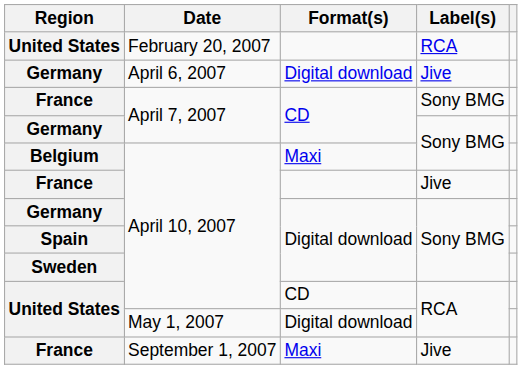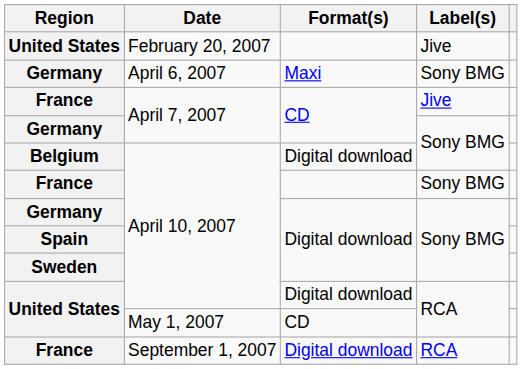United States / February 20, 2007 | Label(s): RCA -> Jive
Germany / April 6, 2007 | Format(s): Digital download -> Maxi
Germany / April 6, 2007 | Label(s): Jive -> Sony BMG
France / April 7, 2007 | Label(s): Sony BMG -> Jive
Belgium | Format(s): Maxi -> Digital download
France / April 10, 2007 | Label(s): Jive -> Sony BMG
United States / April 10, 2007 | Format(s): CD -> Digital download
United States / May 1, 2007 | Format(s): Digital download -> CD
France / September 1, 2007 | Format(s): Maxi -> Digital download
France / September 1, 2007 | Label(s): Jive -> RCA
